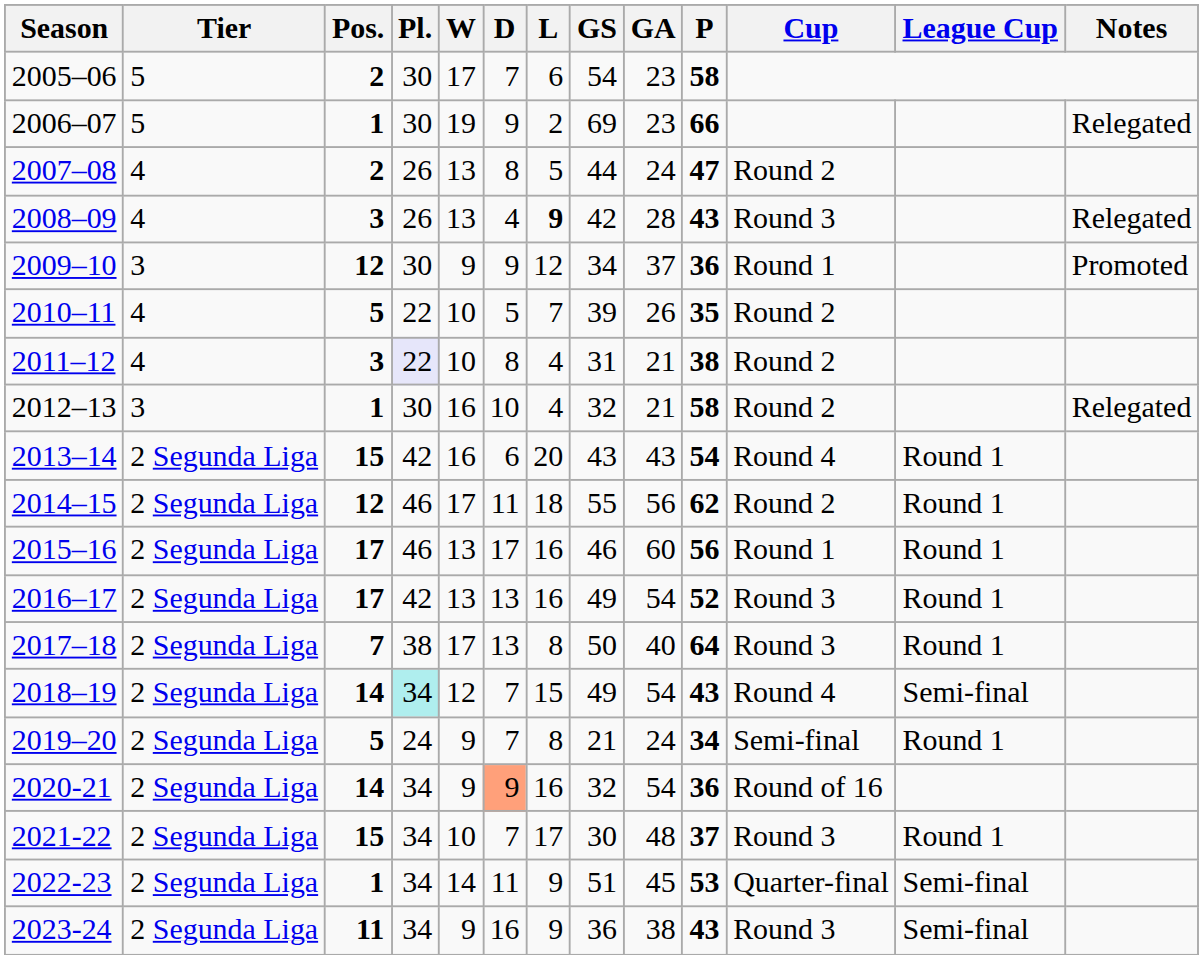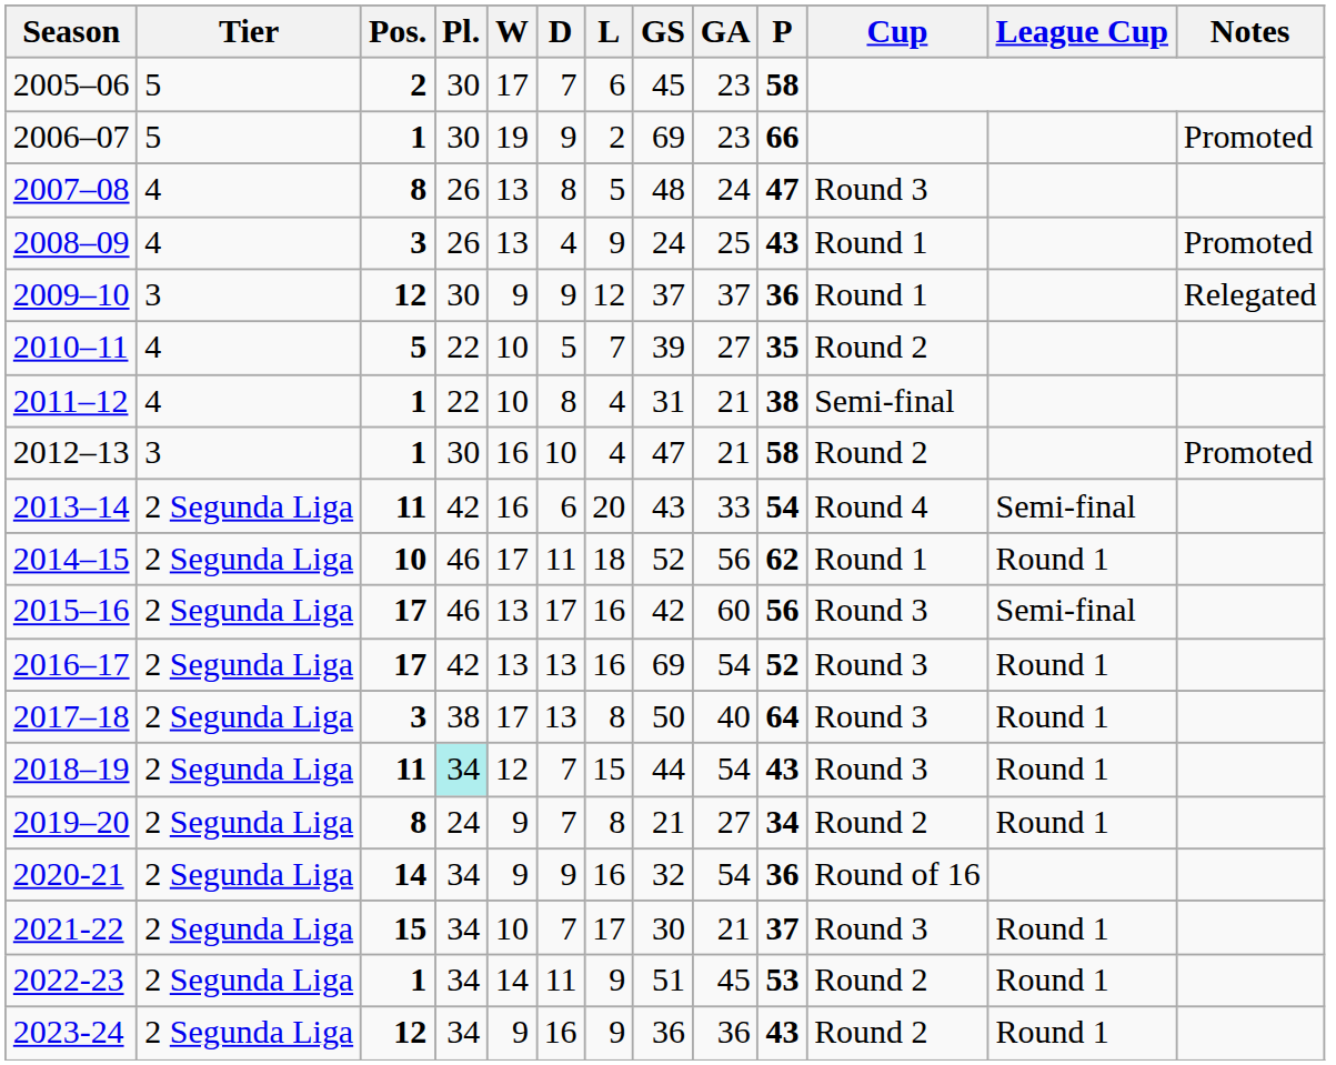2005–06 | GS: 54 -> 45
2006–07 | Notes: Relegated -> Promoted
2007–08 | Pos.: 2 -> 8
2007–08 | GS: 44 -> 48
2007–08 | Cup: Round 2 -> Round 3
2008–09 | L: bold -> normal
2008–09 | GS: 42 -> 24
2008–09 | GA: 28 -> 25
2008–09 | Cup: Round 3 -> Round 1
2008–09 | Notes: Relegated -> Promoted
2009–10 | GS: 34 -> 37
2009–10 | Notes: Promoted -> Relegated
2010–11 | GA: 26 -> 27
2011–12 | Pos.: 3 -> 1
2011–12 | Pl.: lavender background -> no background
2011–12 | Cup: Round 2 -> Semi-final
2012–13 | GS: 32 -> 47
2012–13 | Notes: Relegated -> Promoted
2013–14 | Pos.: 15 -> 11
2013–14 | GA: 43 -> 33
2013–14 | League Cup: Round 1 -> Semi-final
2014–15 | Pos.: 12 -> 10
2014–15 | GS: 55 -> 52
2014–15 | Cup: Round 2 -> Round 1
2015–16 | GS: 46 -> 42
2015–16 | Cup: Round 1 -> Round 3
2015–16 | League Cup: Round 1 -> Semi-final
2016–17 | GS: 49 -> 69
2017–18 | Pos.: 7 -> 3
2018–19 | Pos.: 14 -> 11
2018–19 | GS: 49 -> 44
2018–19 | Cup: Round 4 -> Round 3
2018–19 | League Cup: Semi-final -> Round 1
2019–20 | Pos.: 5 -> 8
2019–20 | GA: 24 -> 27
2019–20 | Cup: Semi-final -> Round 2
2020-21 | D: lightsalmon background -> no background
2021-22 | GA: 48 -> 21
2022-23 | Cup: Quarter-final -> Round 2
2022-23 | League Cup: Semi-final -> Round 1
2023-24 | Pos.: 11 -> 12
2023-24 | GA: 38 -> 36
2023-24 | Cup: Round 3 -> Round 2
2023-24 | League Cup: Semi-final -> Round 1
